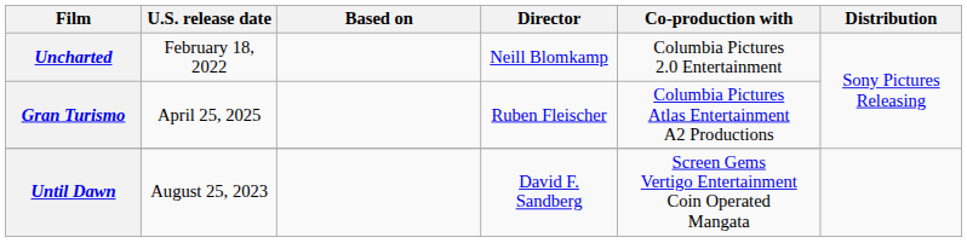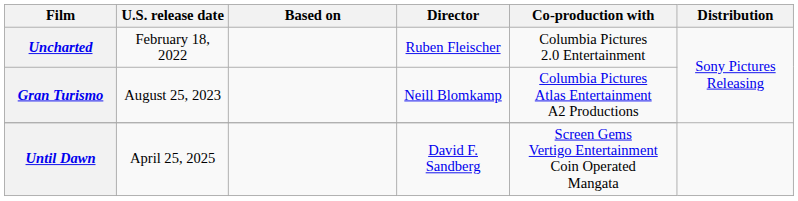Uncharted | Director: Neill Blomkamp -> Ruben Fleischer
Gran Turismo | U.S. release date: April 25, 2025 -> August 25, 2023
Gran Turismo | Director: Ruben Fleischer -> Neill Blomkamp
Until Dawn | U.S. release date: August 25, 2023 -> April 25, 2025
